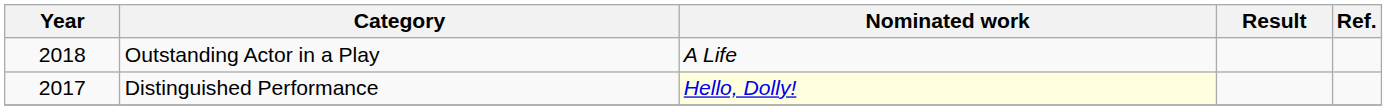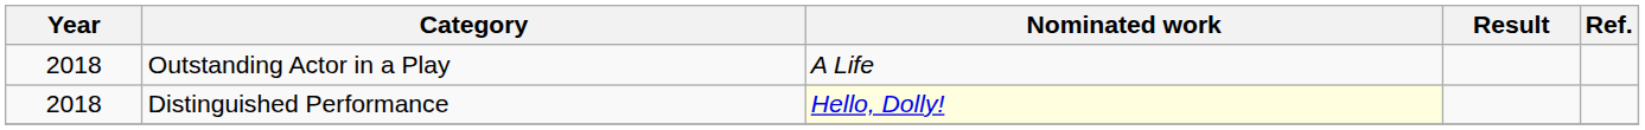Distinguished Performance | Year: 2017 -> 2018
